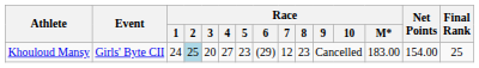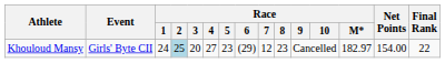Khouloud Mansy | Race / M*: 183.00 -> 182.97
Khouloud Mansy | Final Rank: 25 -> 22
